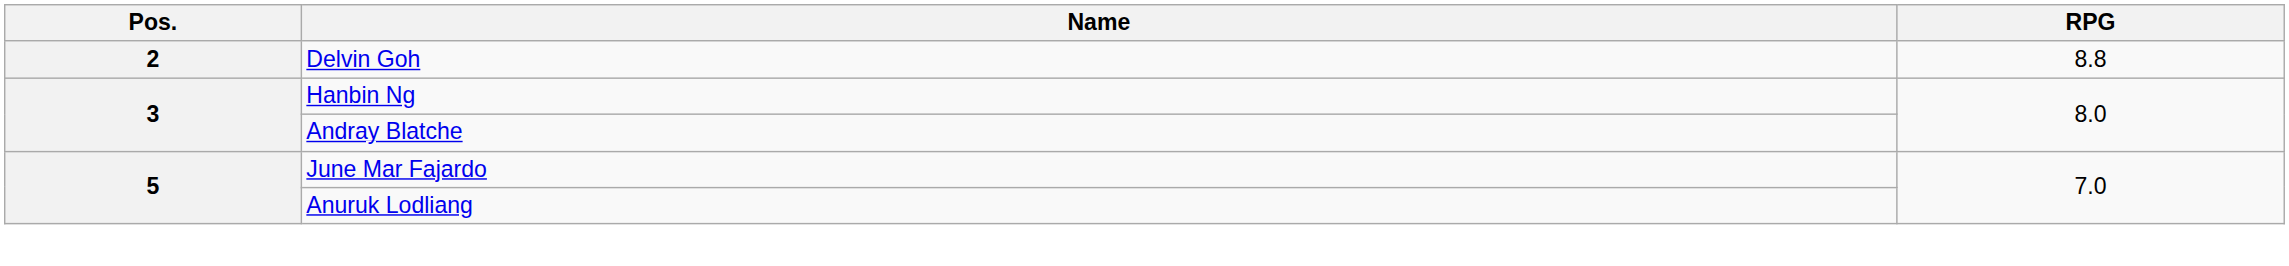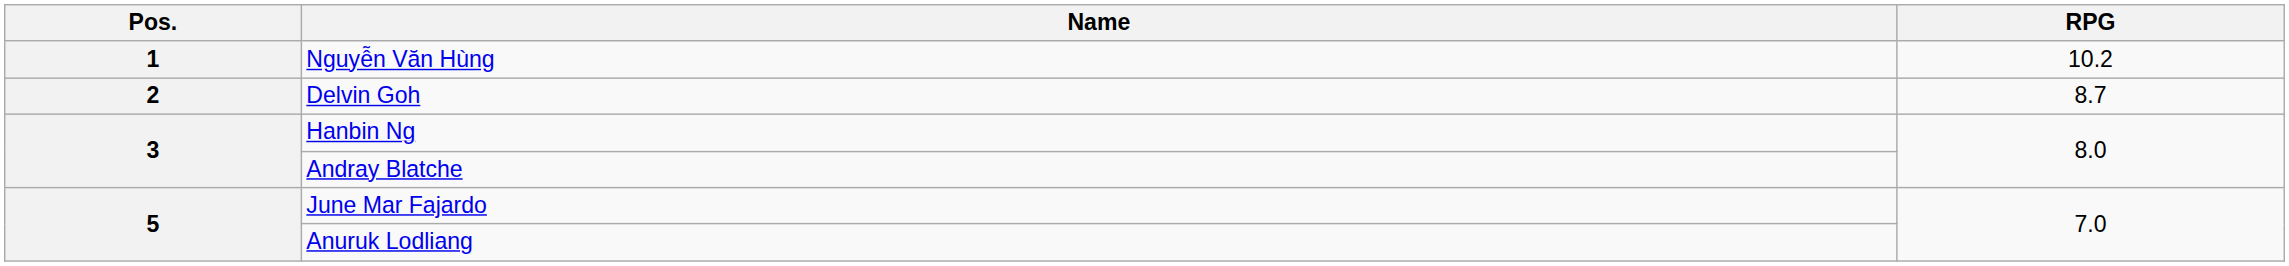+ row: 1 | Nguyễn Văn Hùng | 10.2
Delvin Goh | RPG: 8.8 -> 8.7
